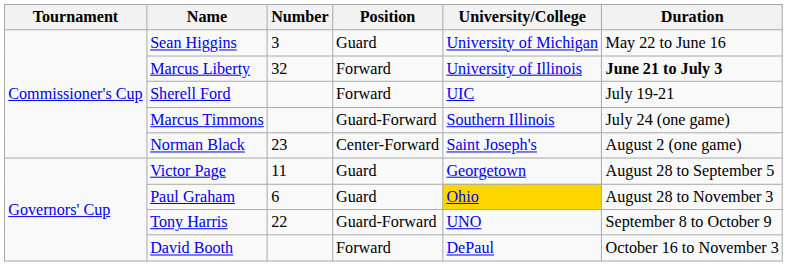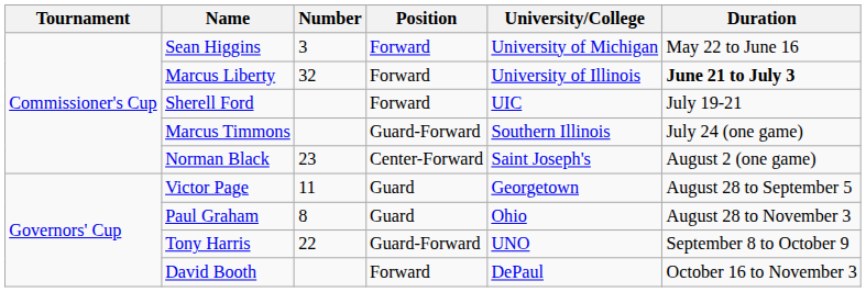Sean Higgins | Position: Guard -> Forward
Paul Graham | Number: 6 -> 8
Paul Graham | University/College: gold background -> no background
